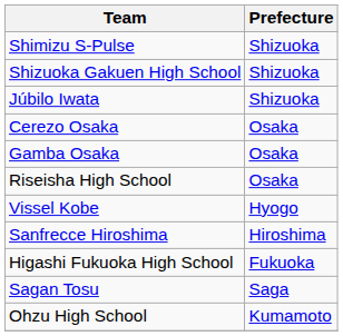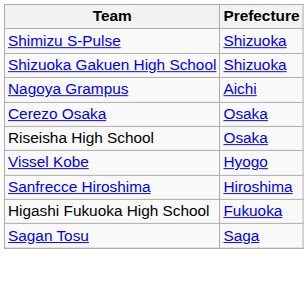- row: Júbilo Iwata | Shizuoka
+ row: Nagoya Grampus | Aichi
- row: Gamba Osaka | Osaka
- row: Ohzu High School | Kumamoto
